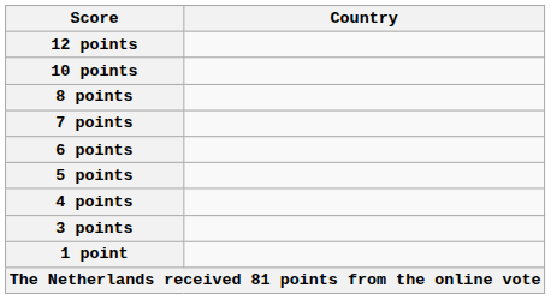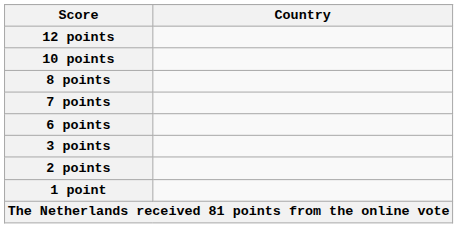- row: 5 points
- row: 4 points
+ row: 2 points
